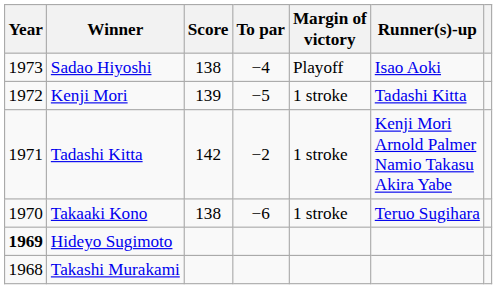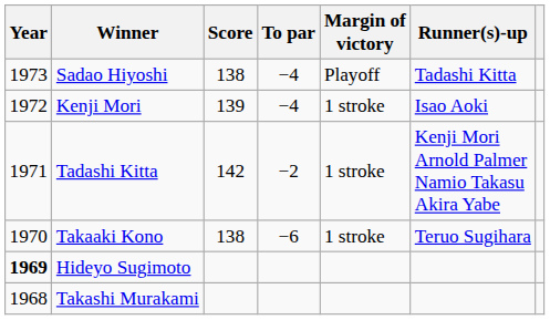Sadao Hiyoshi | Runner(s)-up: Isao Aoki -> Tadashi Kitta
Kenji Mori | To par: −5 -> −4
Kenji Mori | Runner(s)-up: Tadashi Kitta -> Isao Aoki
